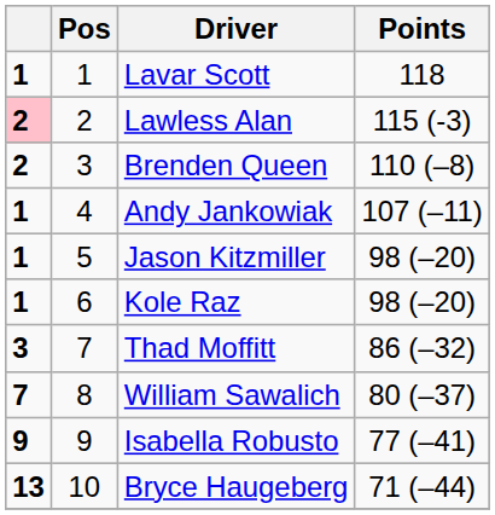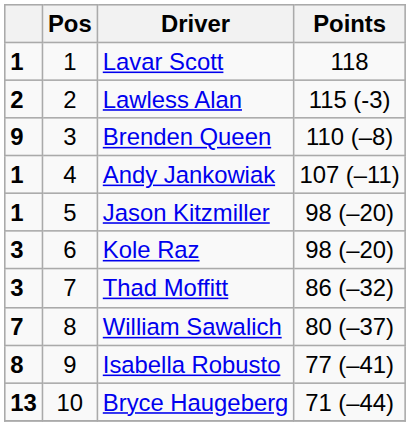Lawless Alan | column 1: pink background -> no background
Brenden Queen | column 1: 2 -> 9
Kole Raz | column 1: 1 -> 3
Isabella Robusto | column 1: 9 -> 8
